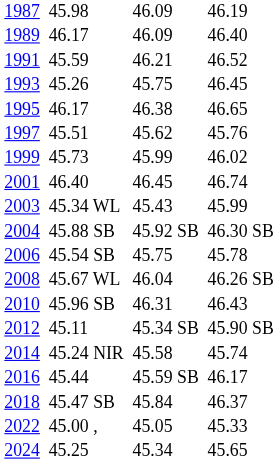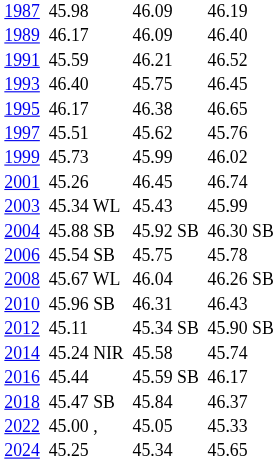1993 | column 3: 45.26 -> 46.40
2001 | column 3: 46.40 -> 45.26
